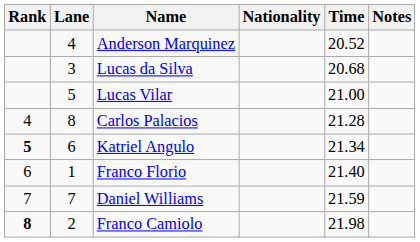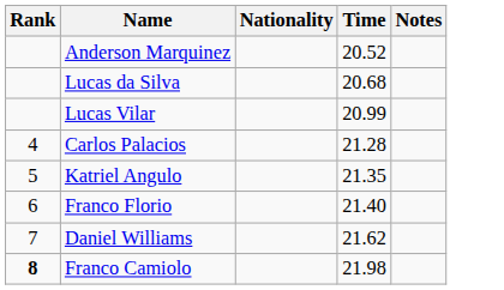- column: Lane | 4 | 3 | 5 | 8 | 6 | 1 | 7 | 2
Lucas Vilar | Time: 21.00 -> 20.99
Katriel Angulo | Rank: bold -> normal
Katriel Angulo | Time: 21.34 -> 21.35
Daniel Williams | Time: 21.59 -> 21.62
